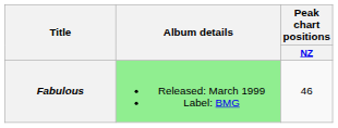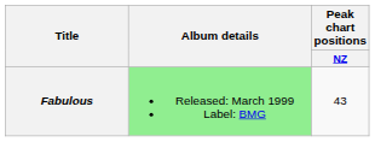Fabulous | Peak chart positions / NZ: 46 -> 43
